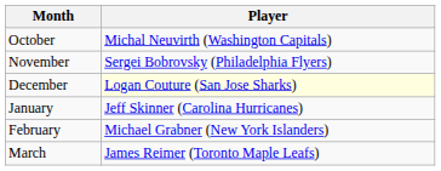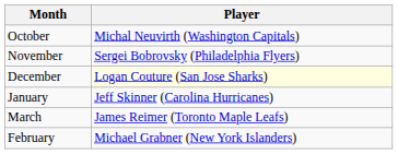rows swapped: February <-> March
